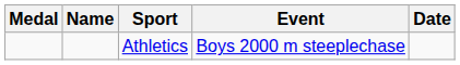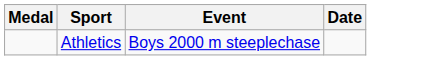- column: Name
